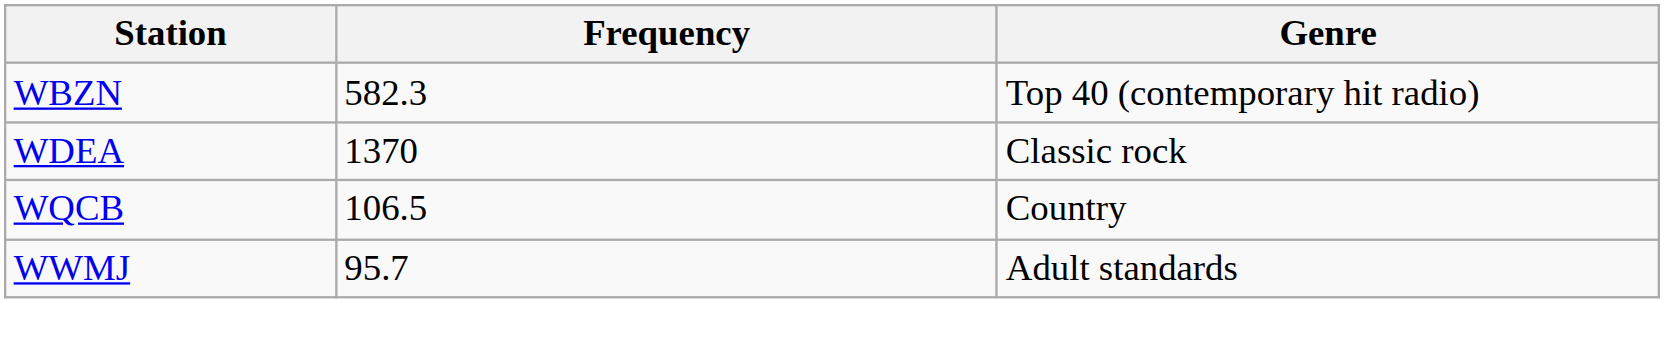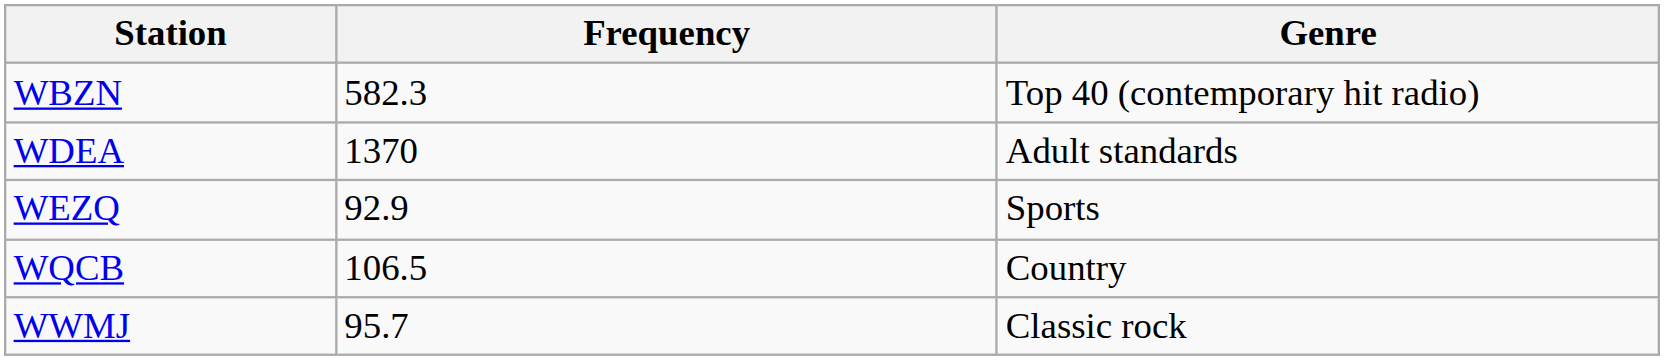WDEA | Genre: Classic rock -> Adult standards
+ row: WEZQ | 92.9 | Sports
WWMJ | Genre: Adult standards -> Classic rock
